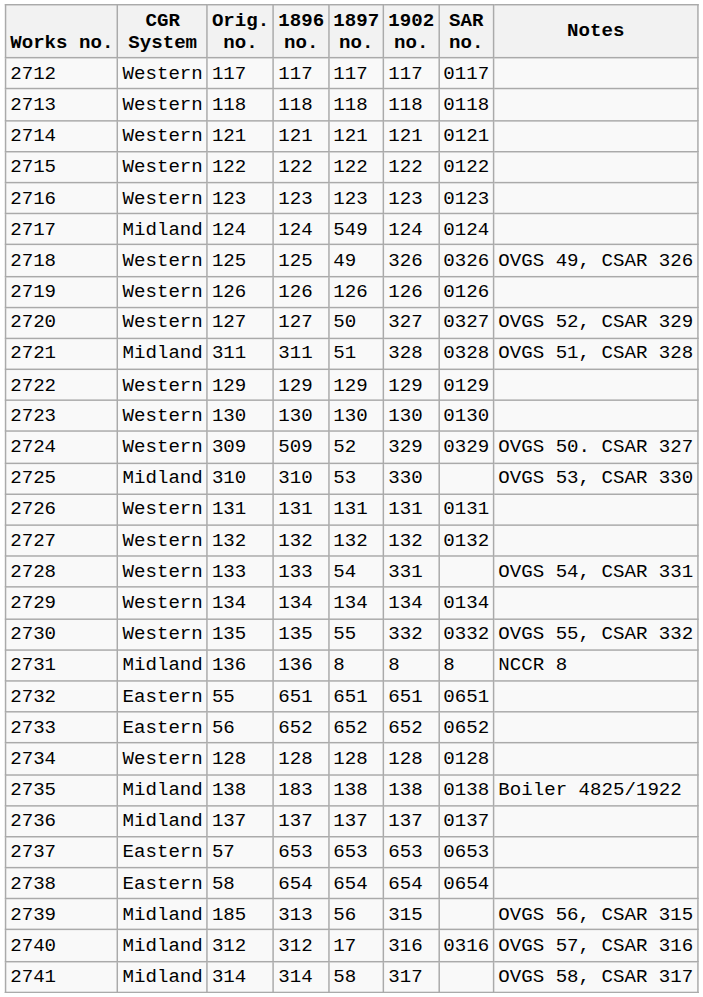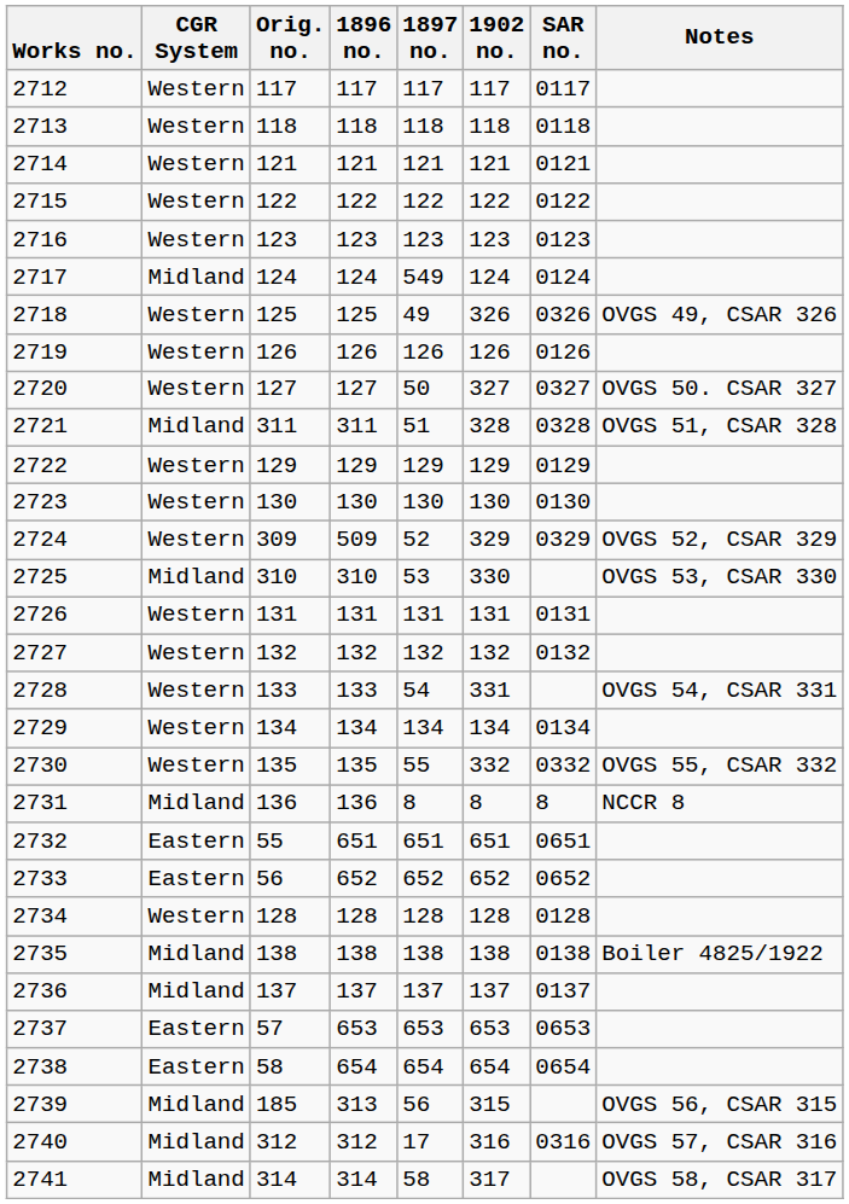2720 | Notes: OVGS 52, CSAR 329 -> OVGS 50. CSAR 327
2724 | Notes: OVGS 50. CSAR 327 -> OVGS 52, CSAR 329
2735 | 1896 no.: 183 -> 138
